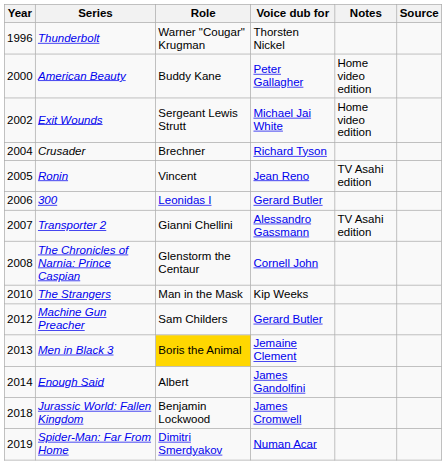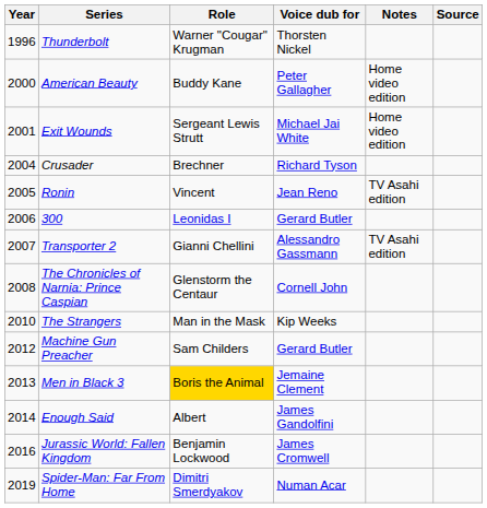Exit Wounds | Year: 2002 -> 2001
Jurassic World: Fallen Kingdom | Year: 2018 -> 2016
